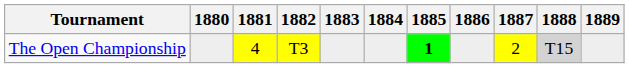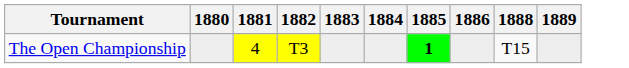- column: 1887 | 2
The Open Championship | 1888: lightgrey background -> no background
